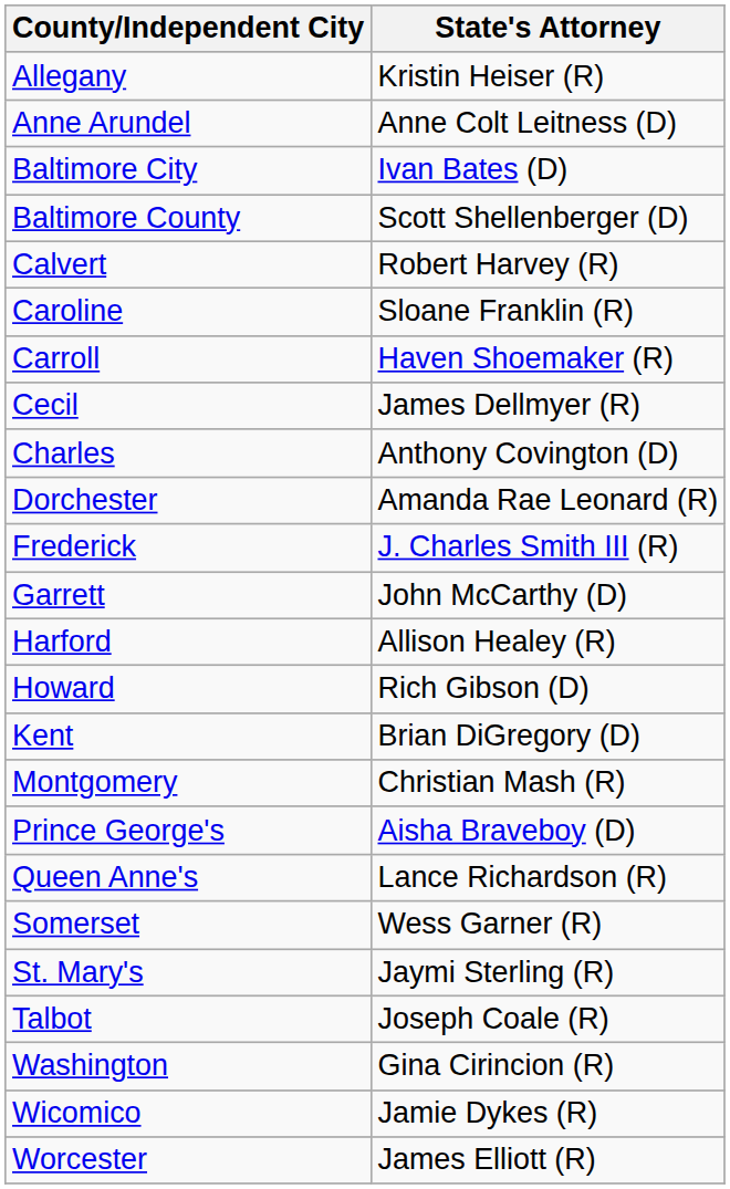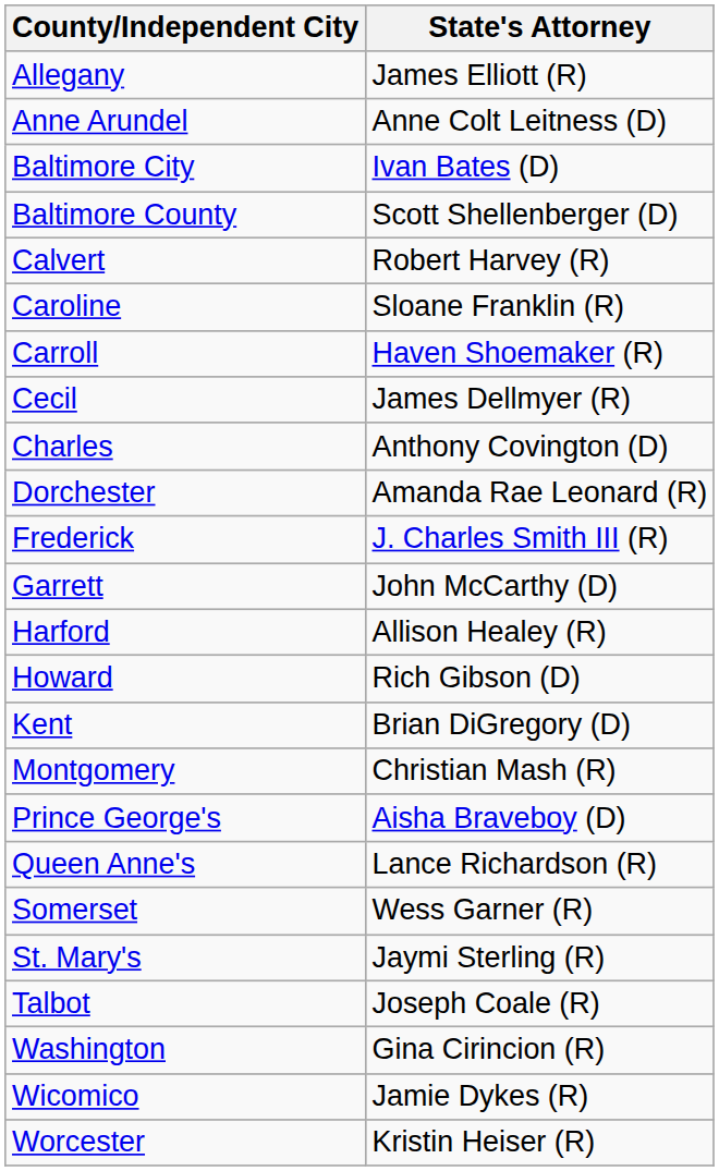Allegany | State's Attorney: Kristin Heiser (R) -> James Elliott (R)
Worcester | State's Attorney: James Elliott (R) -> Kristin Heiser (R)
